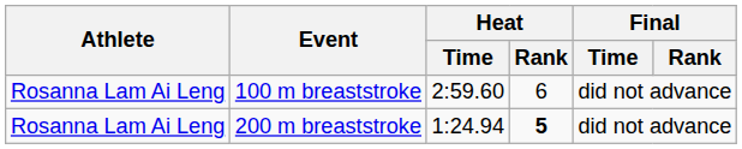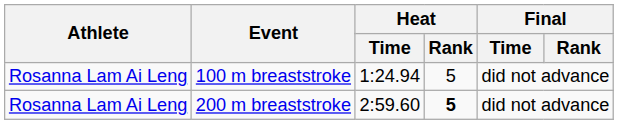100 m breaststroke | Heat / Time: 2:59.60 -> 1:24.94
100 m breaststroke | Heat / Rank: 6 -> 5
200 m breaststroke | Heat / Time: 1:24.94 -> 2:59.60
